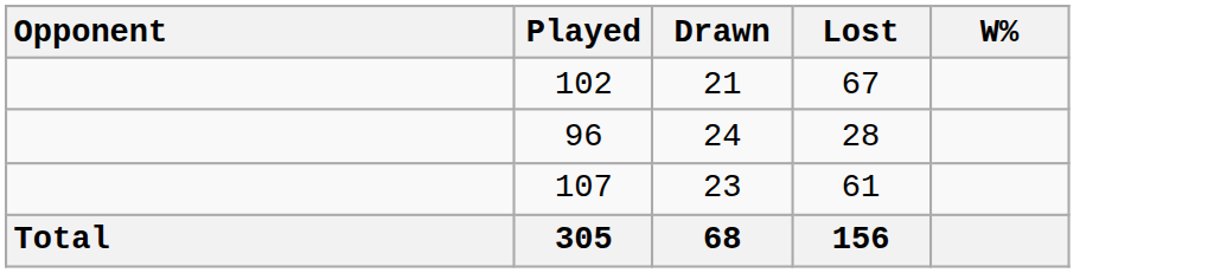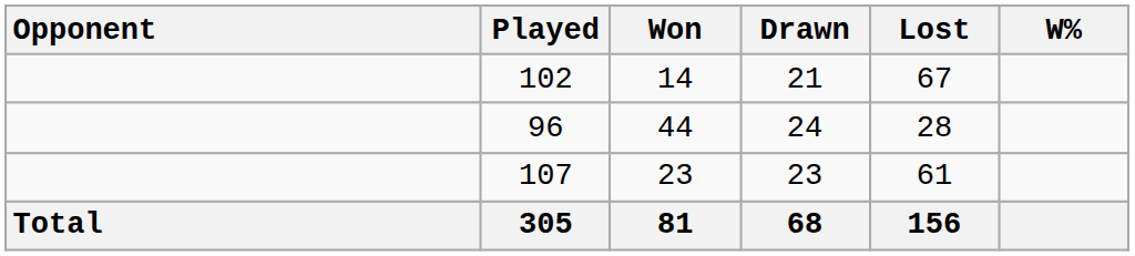+ column: Won | 14 | 44 | 23 | 81
